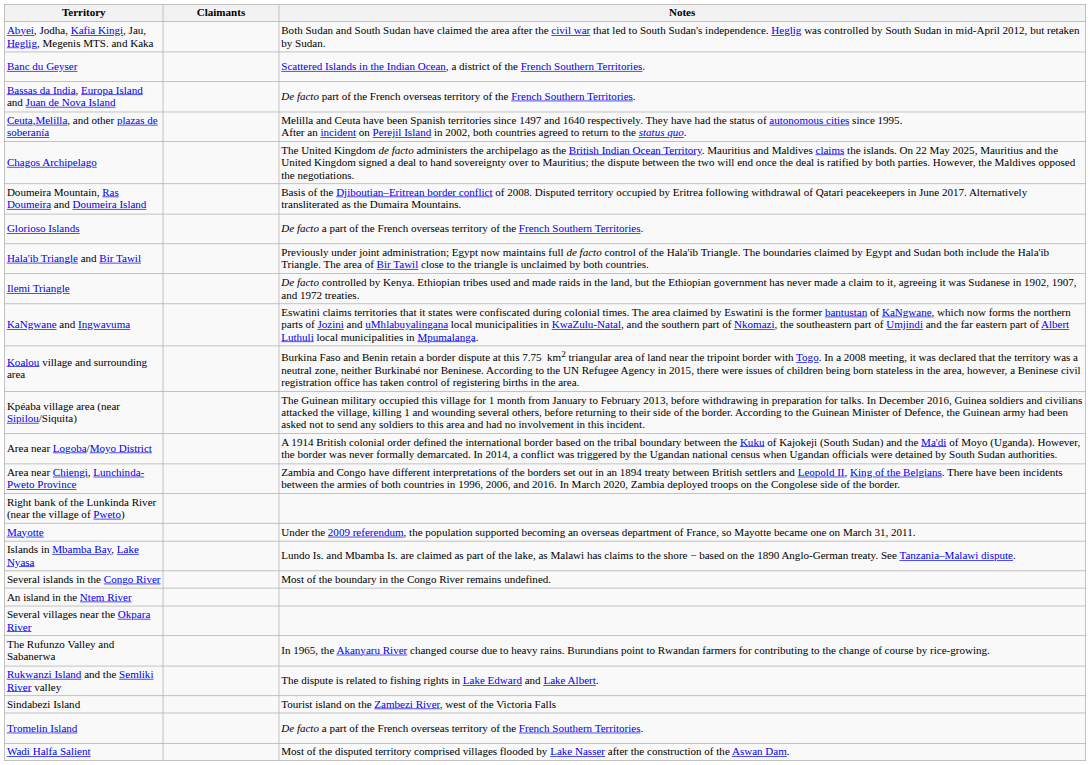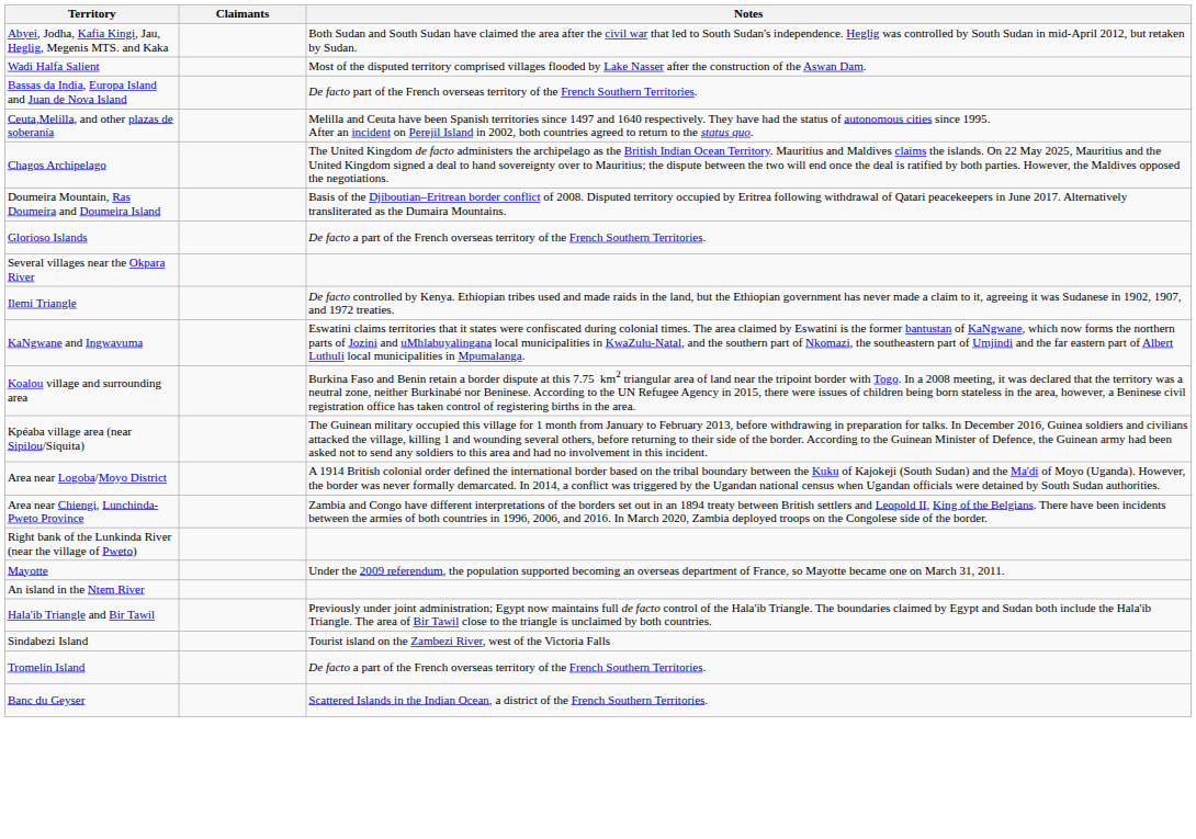rows swapped: Banc du Geyser <-> Wadi Halfa Salient
rows swapped: Hala'ib Triangle and Bir Tawil <-> Several villages near the Okpara River
- row: Islands in Mbamba Bay, Lake Nyasa | Lundo Is. and Mbamba Is. are claimed as part of the lake, as Malawi has claims to the shore − based on the 1890 Anglo-German treaty. See Tanzania–Malawi dispute.
- row: Several islands in the Congo River | Most of the boundary in the Congo River remains undefined.
- row: The Rufunzo Valley and Sabanerwa | In 1965, the Akanyaru River changed course due to heavy rains. Burundians point to Rwandan farmers for contributing to the change of course by rice-growing.
- row: Rukwanzi Island and the Semliki River valley | The dispute is related to fishing rights in Lake Edward and Lake Albert.
